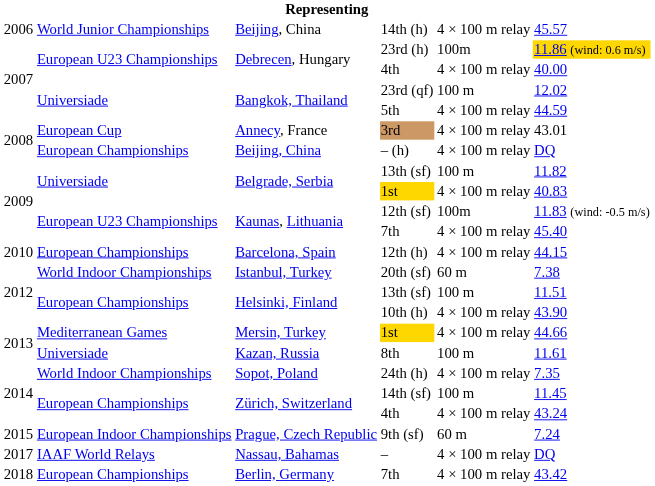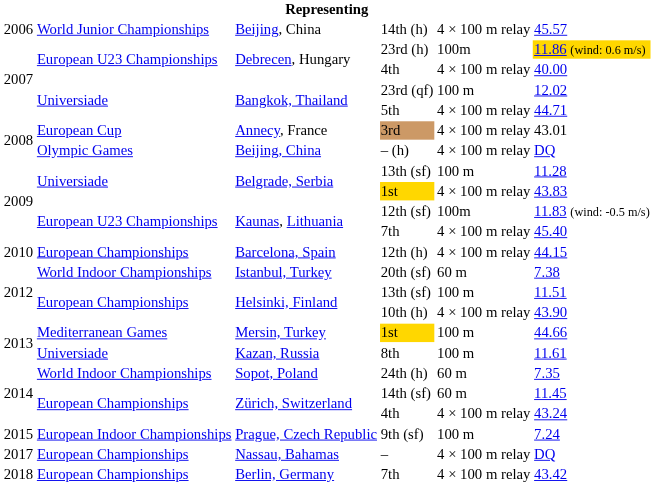5th | column 6: 44.59 -> 44.71
– (h) | column 2: European Championships -> Olympic Games
Belgrade, Serbia / 13th (sf) | column 6: 11.82 -> 11.28
Belgrade, Serbia / 1st | column 6: 40.83 -> 43.83
Mersin, Turkey / 1st | column 5: 4 × 100 m relay -> 100 m
24th (h) | column 5: 4 × 100 m relay -> 60 m
14th (sf) | column 5: 100 m -> 60 m
9th (sf) | column 5: 60 m -> 100 m
– | column 2: IAAF World Relays -> European Championships
